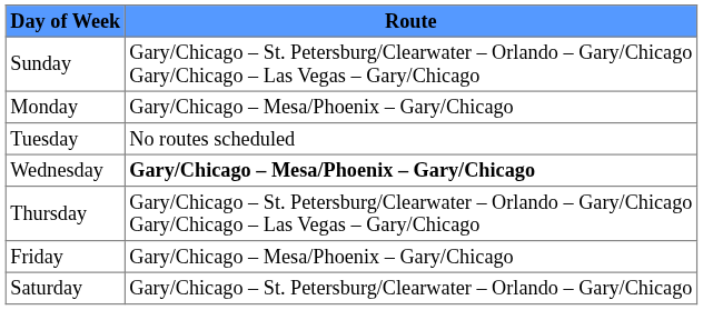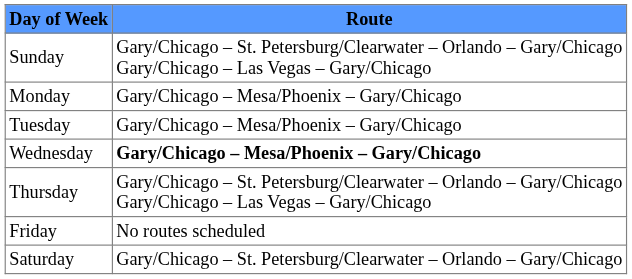Tuesday | Route: No routes scheduled -> Gary/Chicago – Mesa/Phoenix – Gary/Chicago
Friday | Route: Gary/Chicago – Mesa/Phoenix – Gary/Chicago -> No routes scheduled
